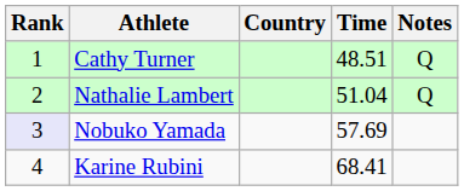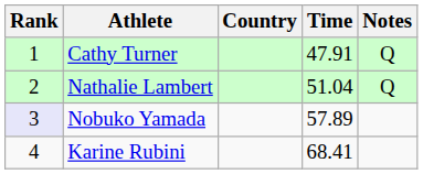Cathy Turner | Time: 48.51 -> 47.91
Nobuko Yamada | Time: 57.69 -> 57.89
